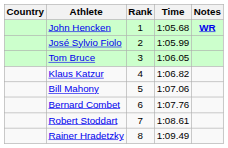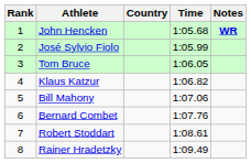columns swapped: Rank <-> Country
